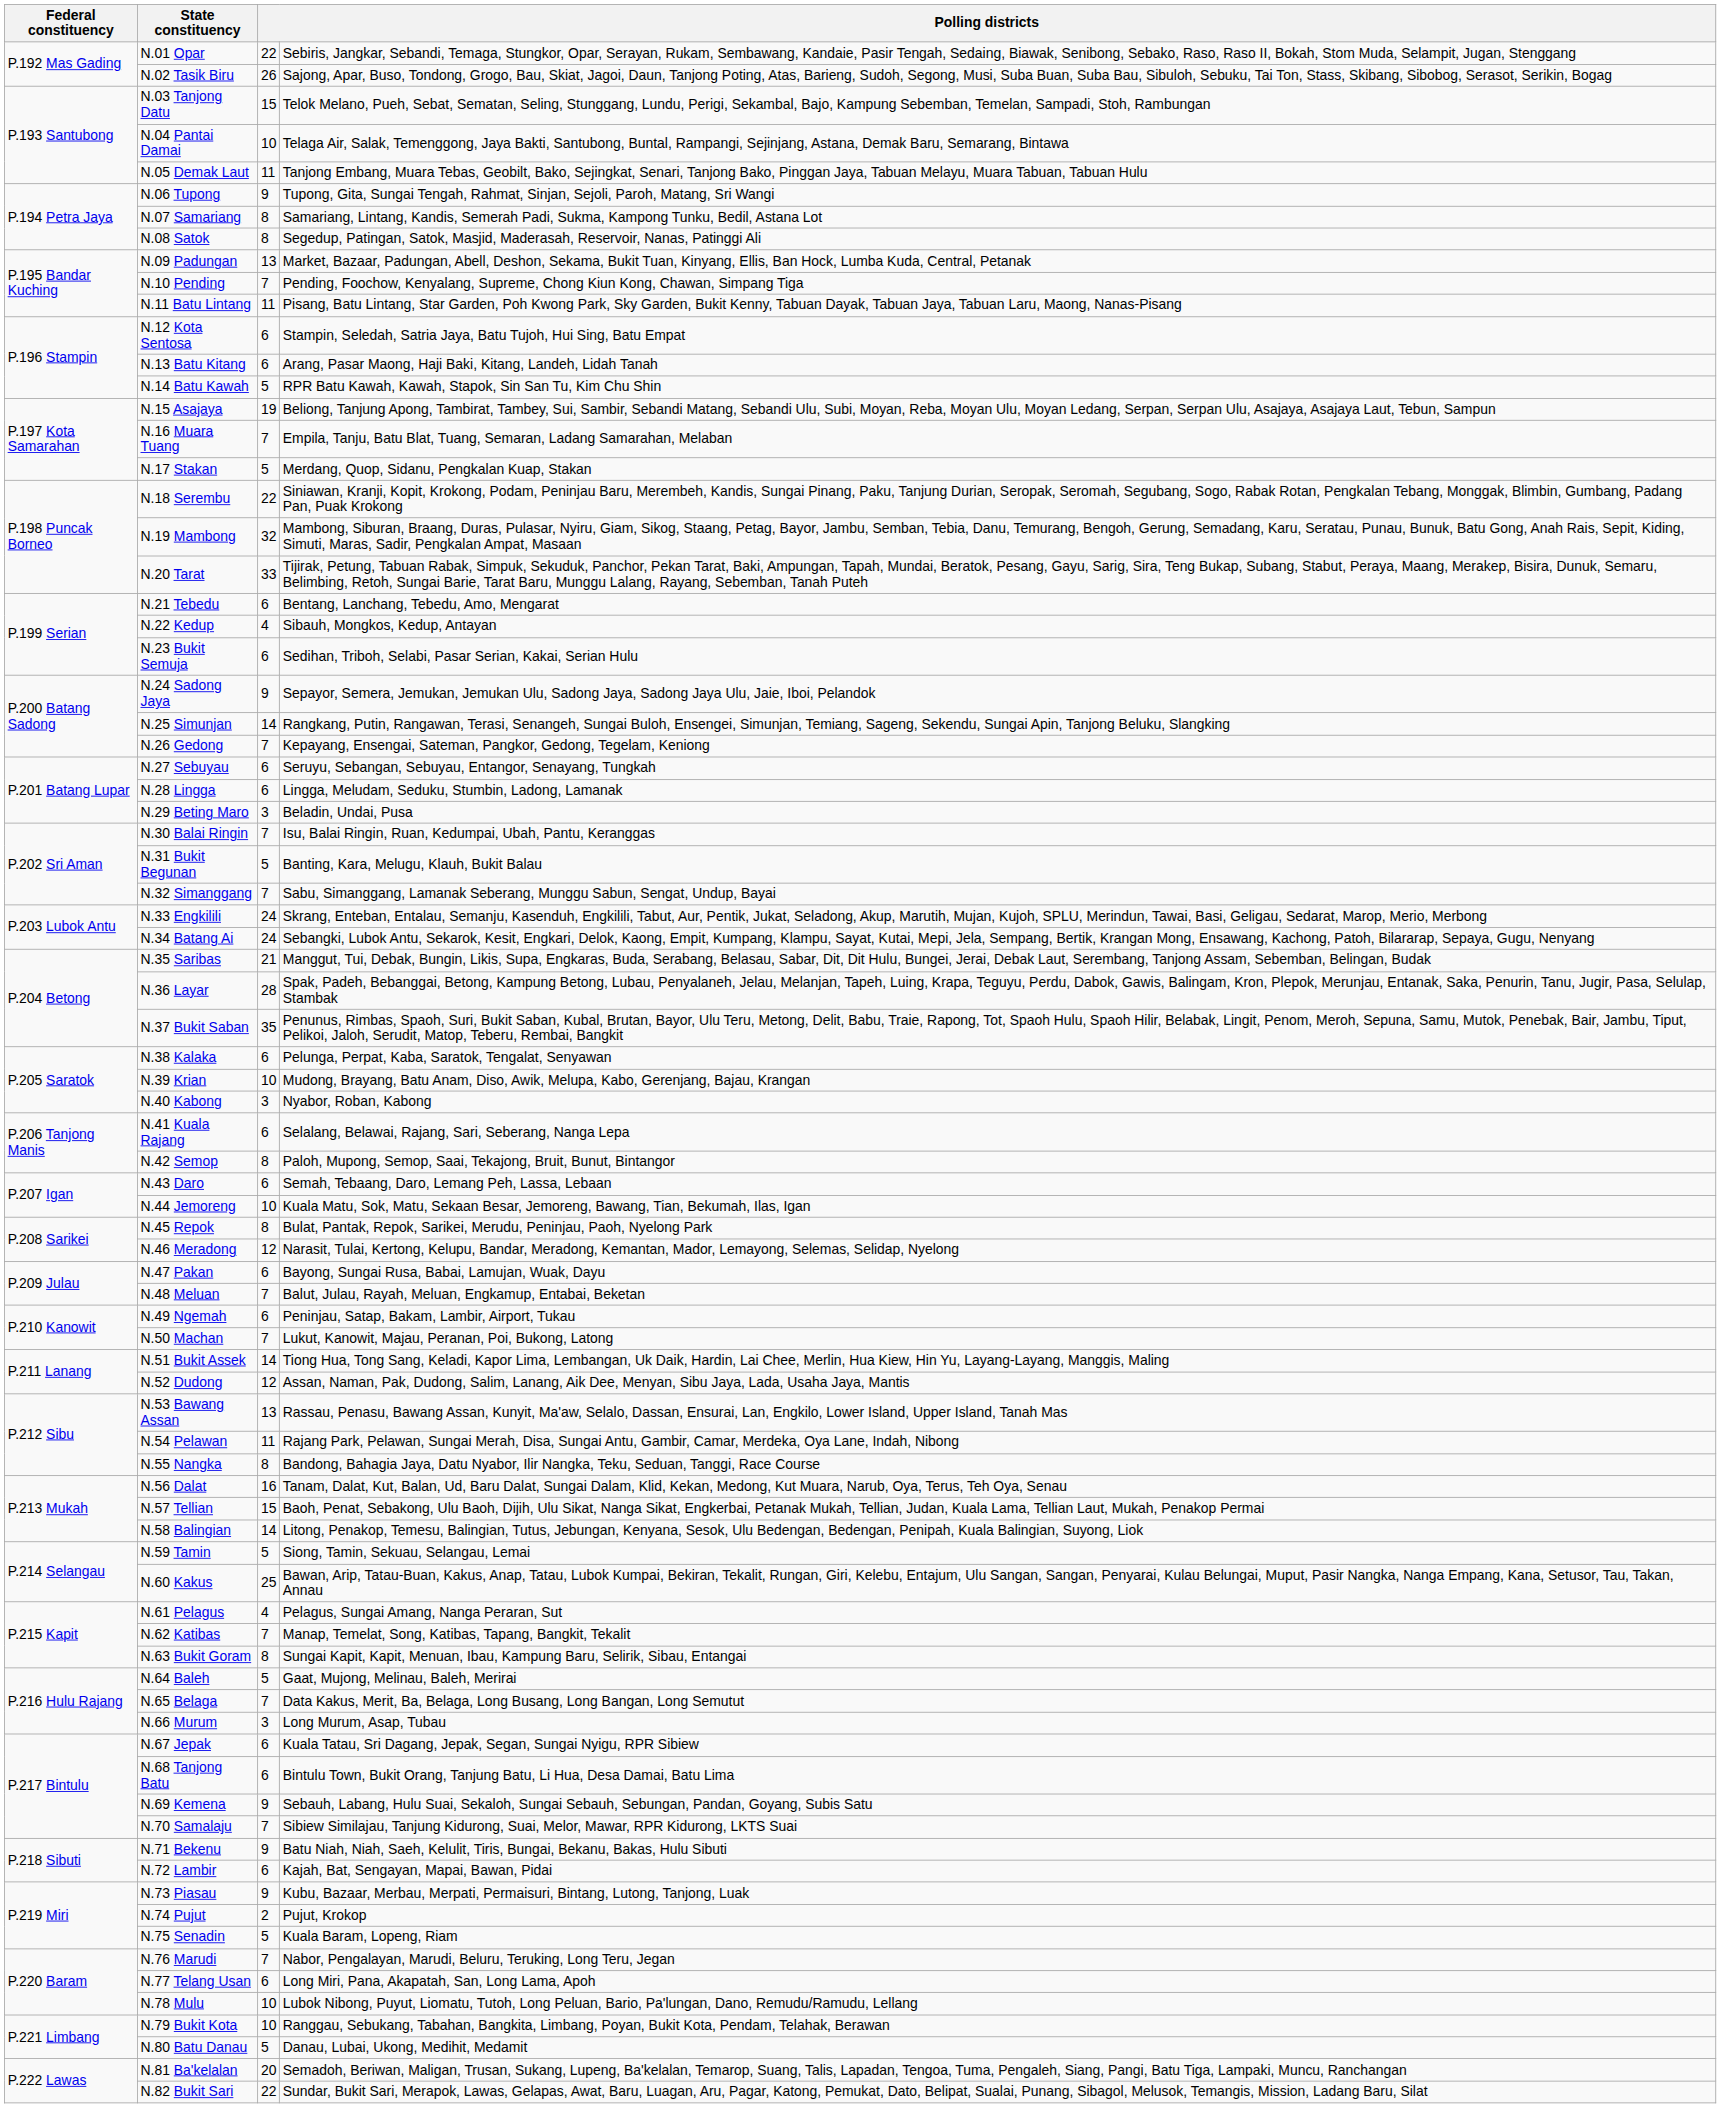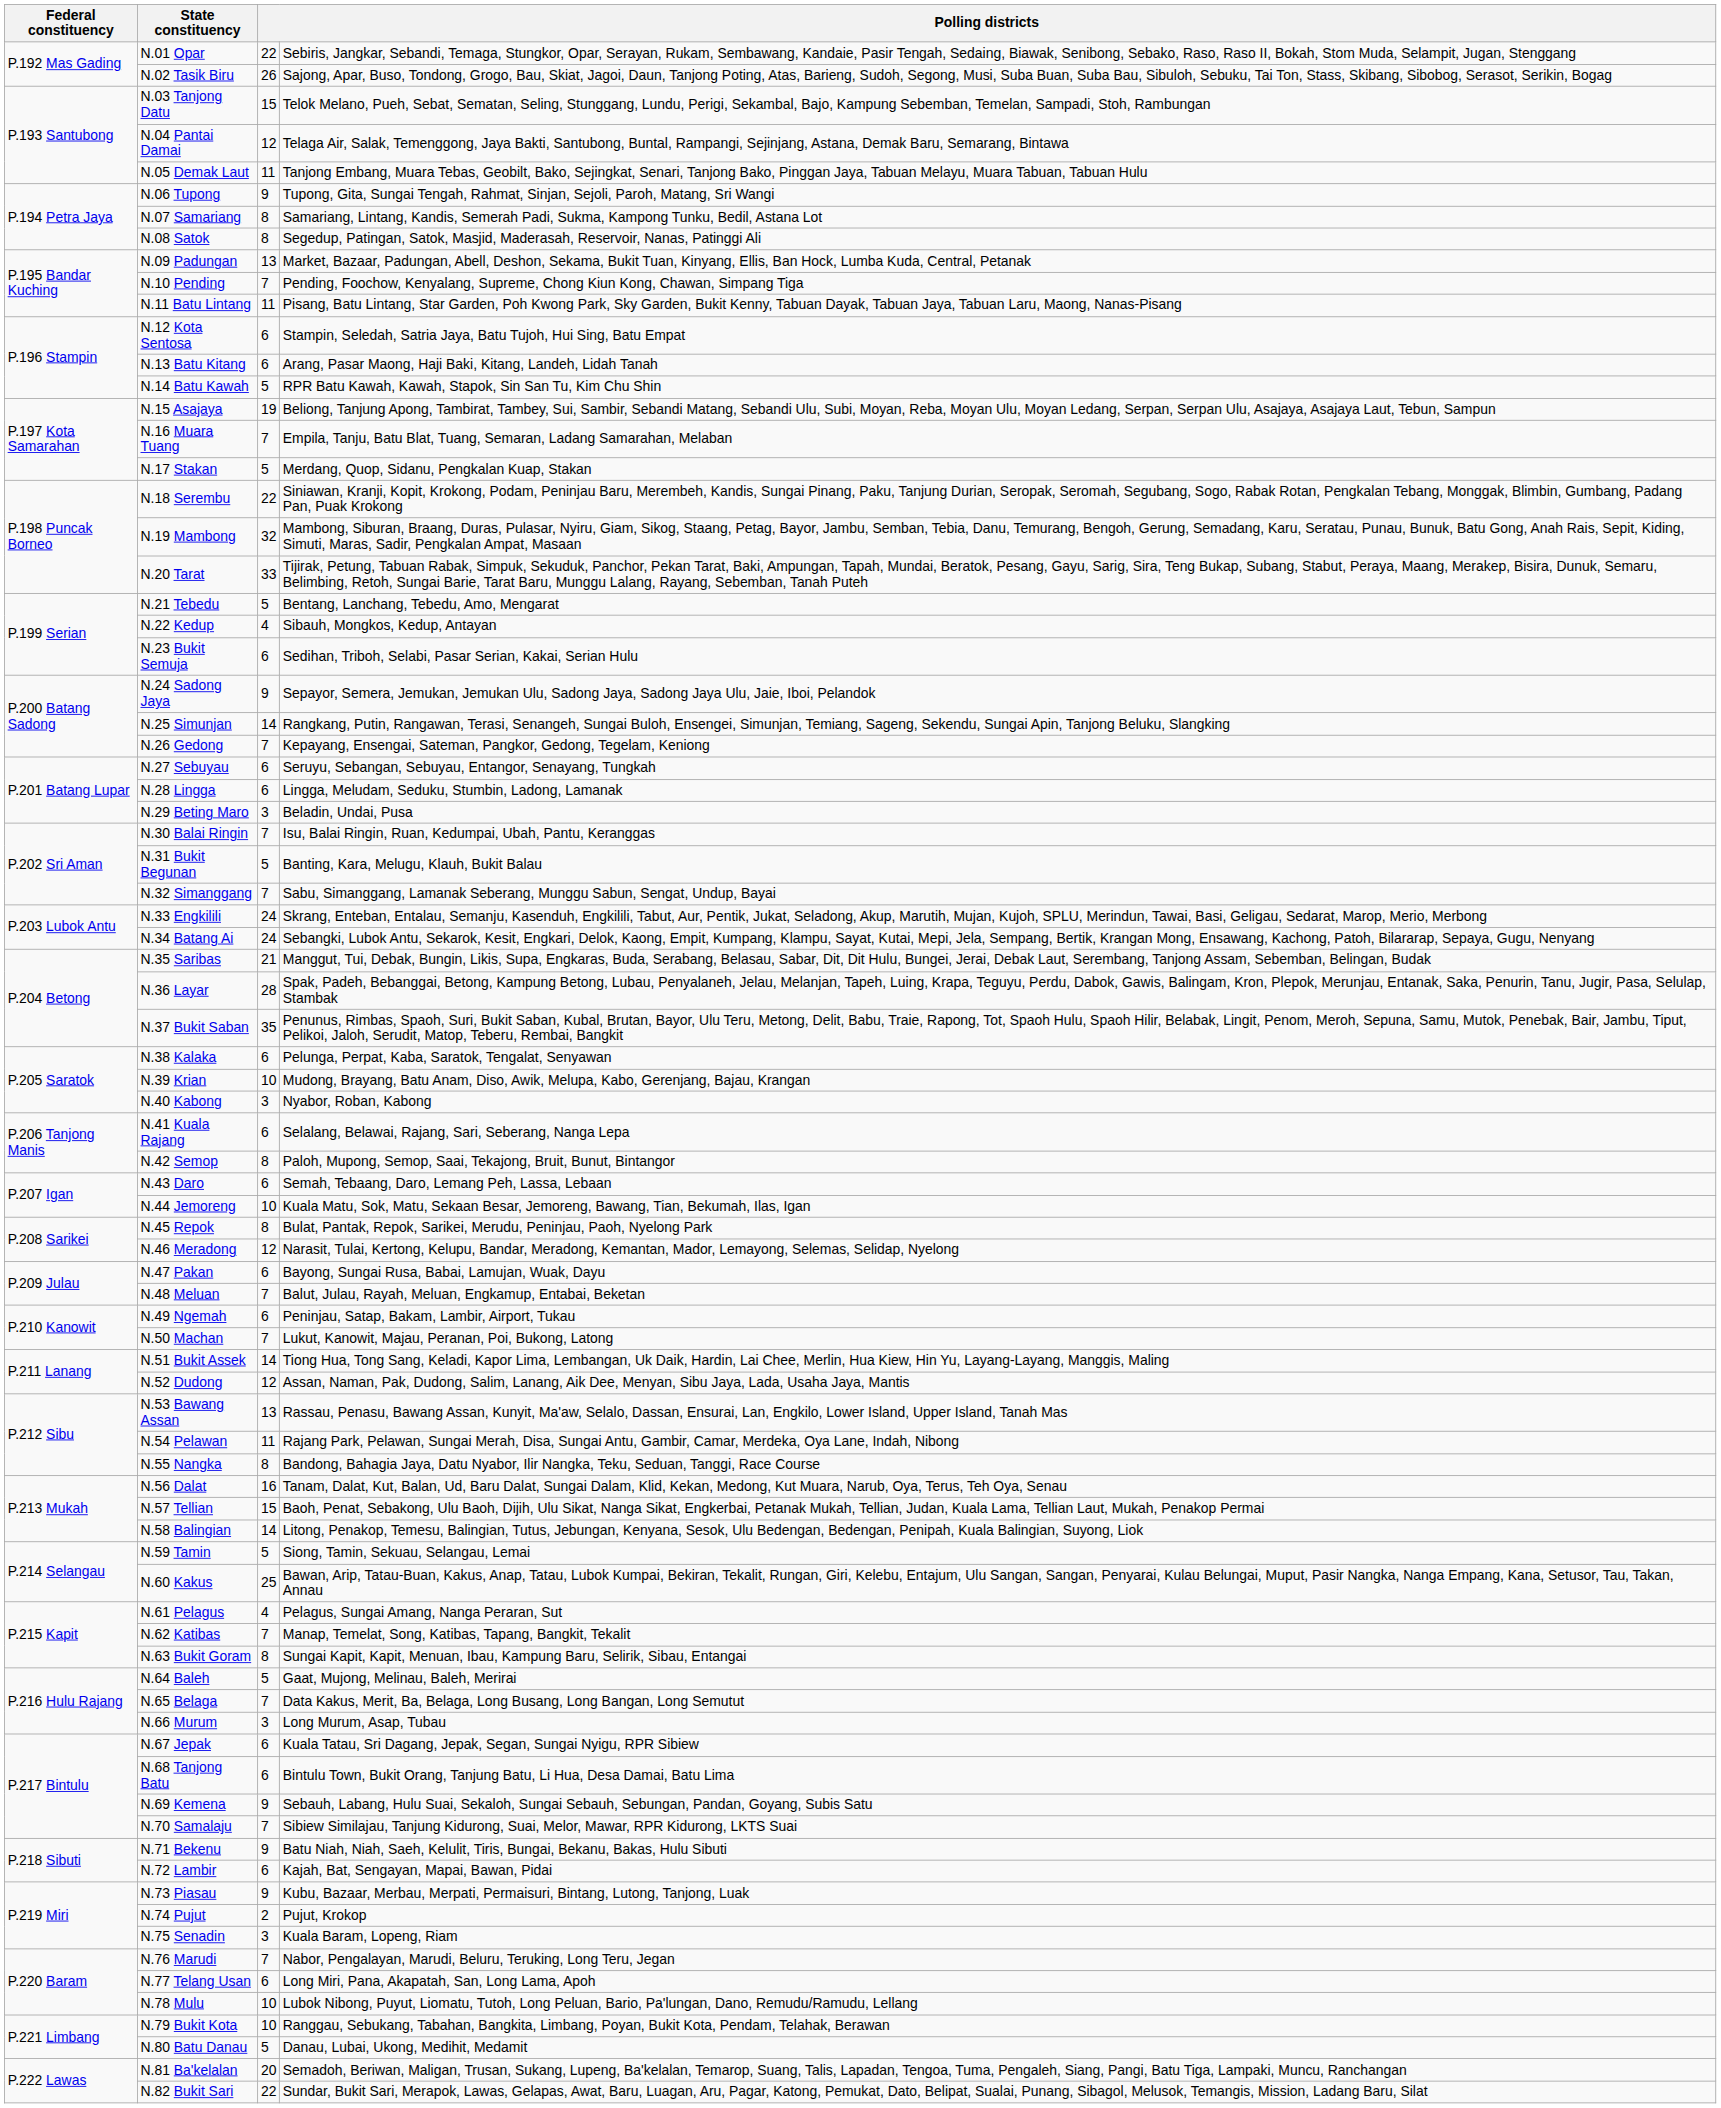N.04 Pantai Damai | column 3: 10 -> 12
N.21 Tebedu | column 3: 6 -> 5
N.75 Senadin | column 3: 5 -> 3
